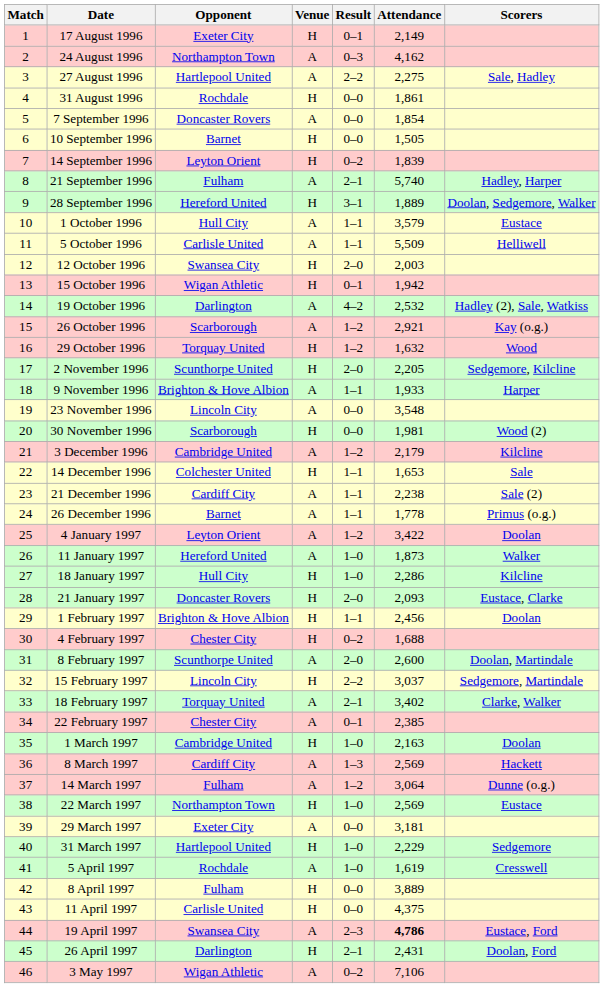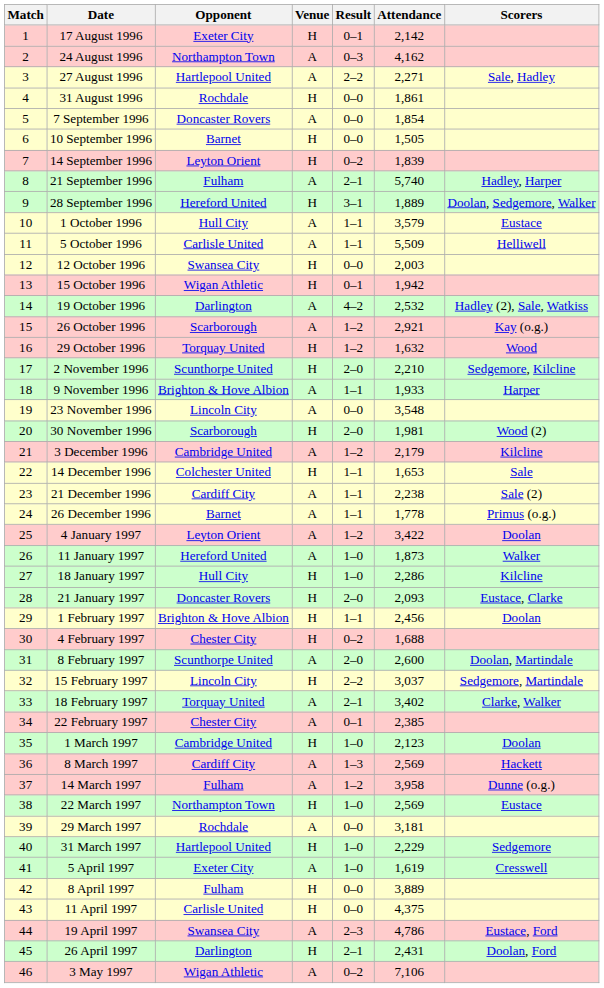17 August 1996 | Attendance: 2,149 -> 2,142
27 August 1996 | Attendance: 2,275 -> 2,271
12 October 1996 | Result: 2–0 -> 0–0
2 November 1996 | Attendance: 2,205 -> 2,210
30 November 1996 | Result: 0–0 -> 2–0
1 March 1997 | Attendance: 2,163 -> 2,123
14 March 1997 | Attendance: 3,064 -> 3,958
29 March 1997 | Opponent: Exeter City -> Rochdale
5 April 1997 | Opponent: Rochdale -> Exeter City
19 April 1997 | Attendance: bold -> normal
